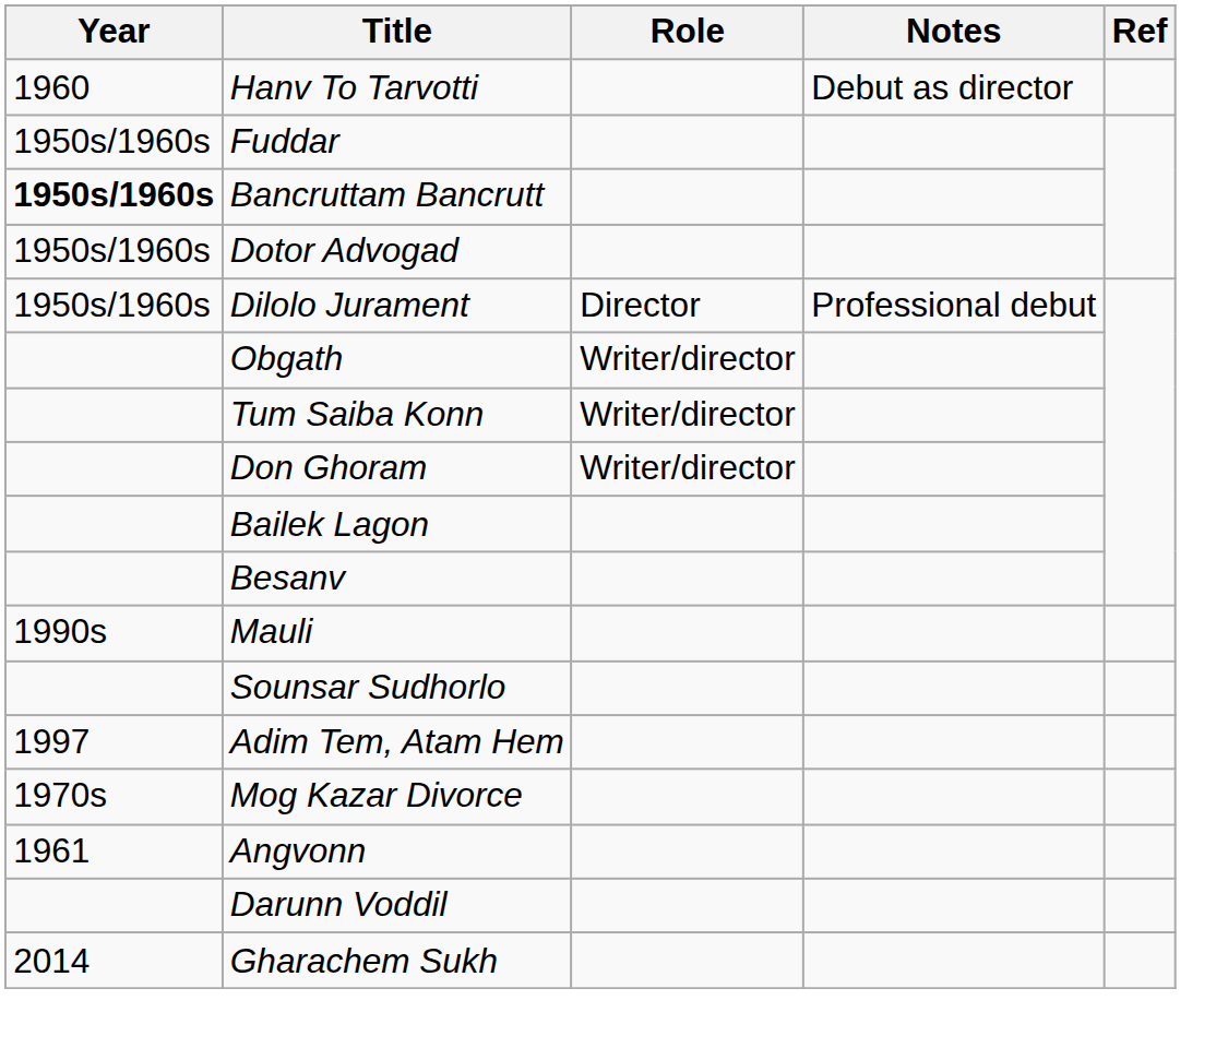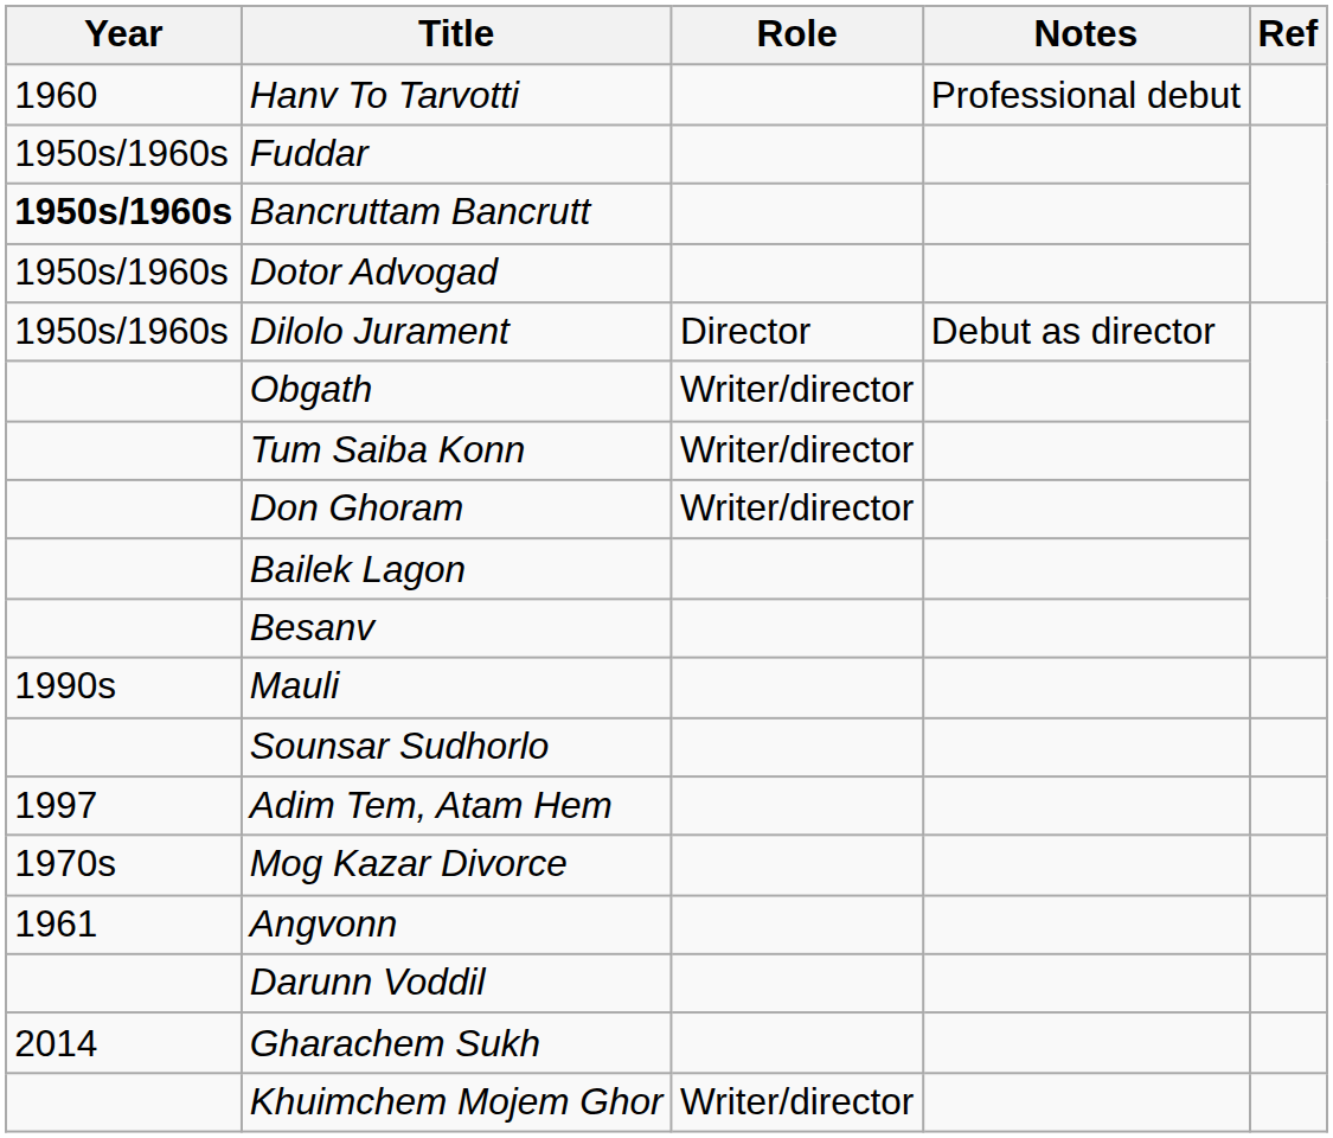Hanv To Tarvotti | Notes: Debut as director -> Professional debut
Dilolo Jurament | Notes: Professional debut -> Debut as director
+ row: Khuimchem Mojem Ghor | Writer/director
